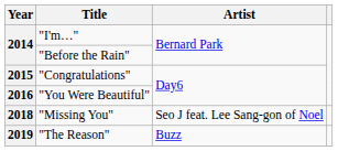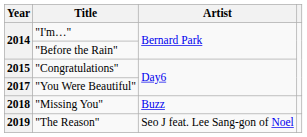"You Were Beautiful" | Year: 2016 -> 2017
"Missing You" | Artist: Seo J feat. Lee Sang-gon of Noel -> Buzz
"The Reason" | Artist: Buzz -> Seo J feat. Lee Sang-gon of Noel
